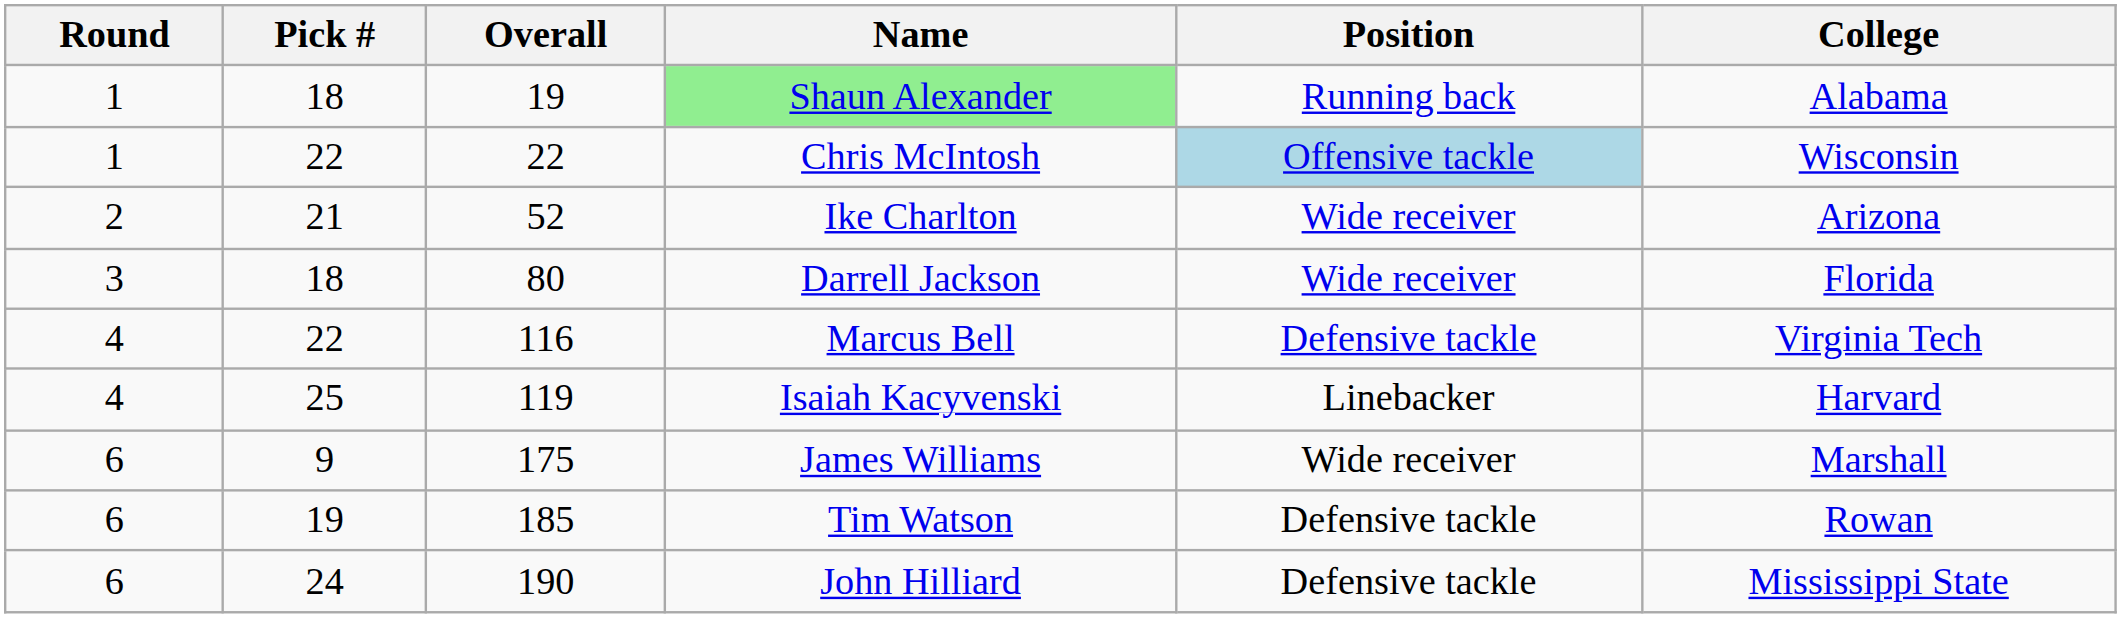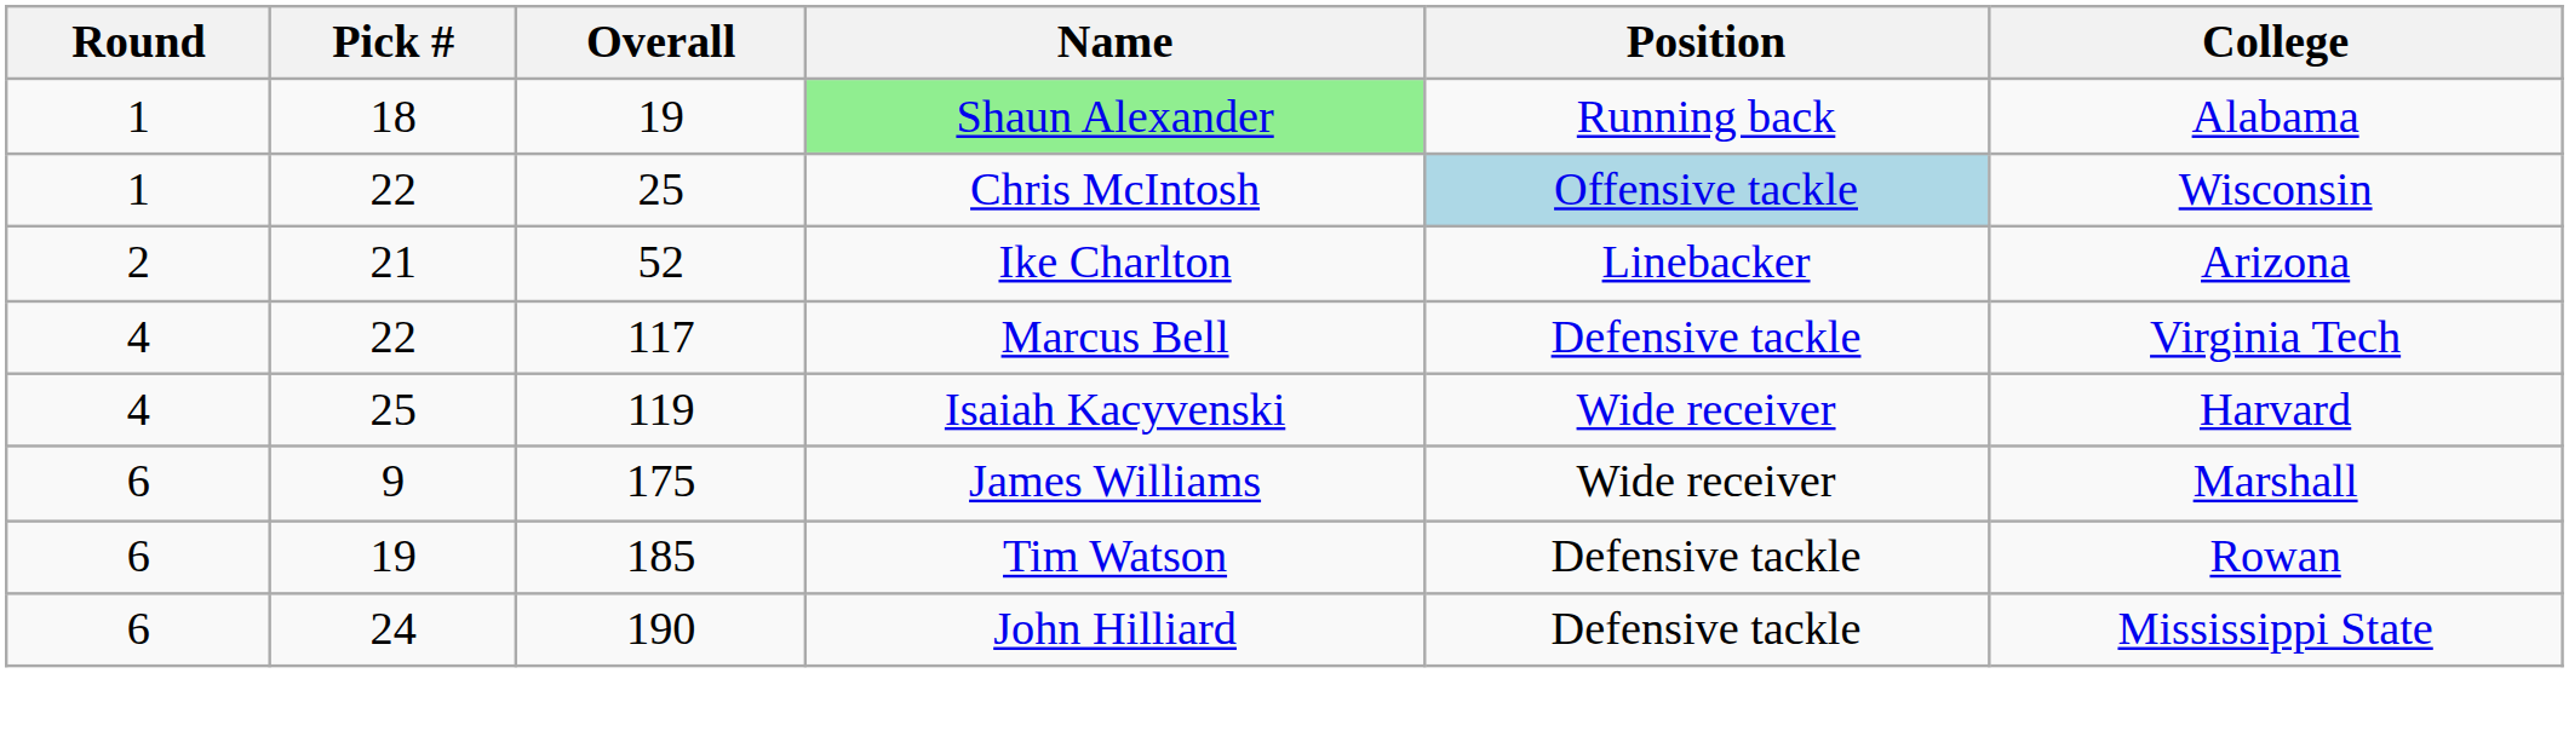Chris McIntosh | Overall: 22 -> 25
Ike Charlton | Position: Wide receiver -> Linebacker
- row: 3 | 18 | 80 | Darrell Jackson | Wide receiver | Florida
Marcus Bell | Overall: 116 -> 117
Isaiah Kacyvenski | Position: Linebacker -> Wide receiver
